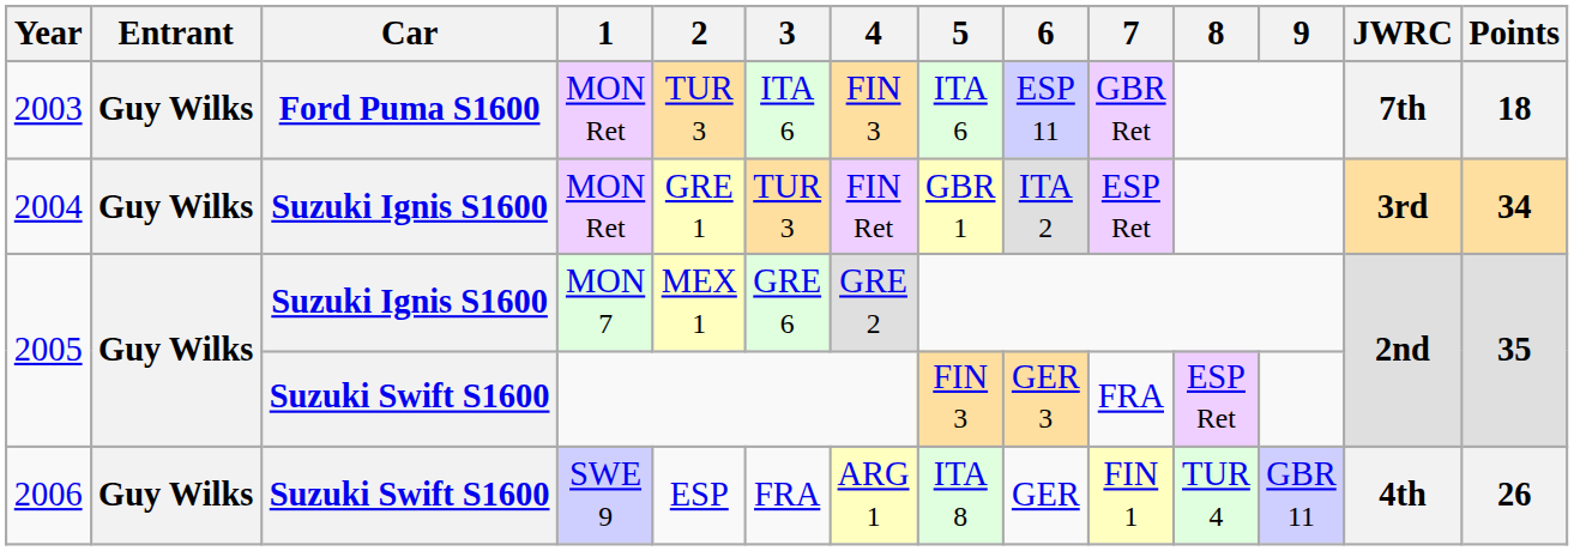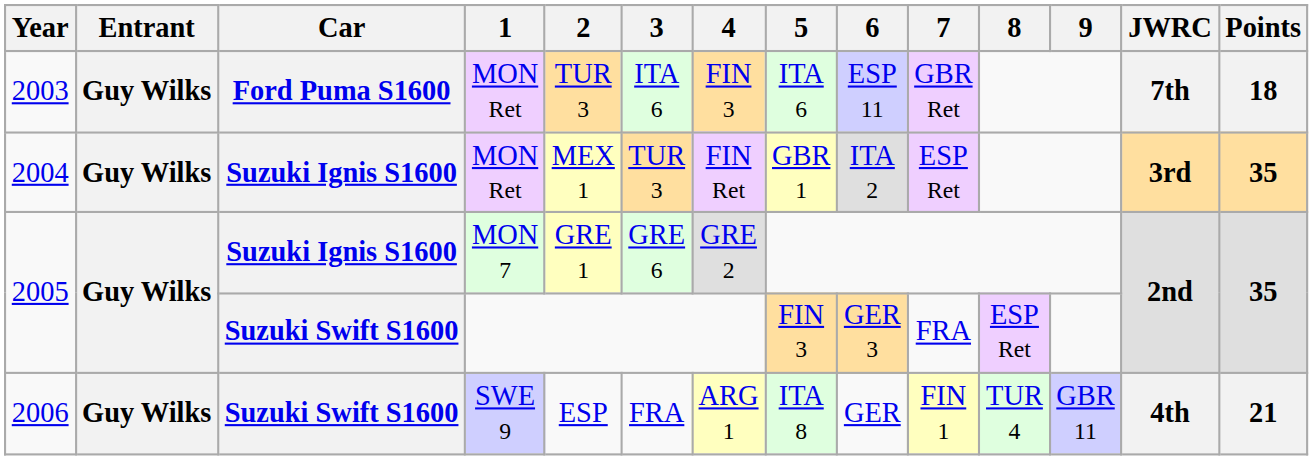2004 | 2: GRE 1 -> MEX 1
2004 | Points: 34 -> 35
2005 / MON 7 | 2: MEX 1 -> GRE 1
2006 | Points: 26 -> 21
